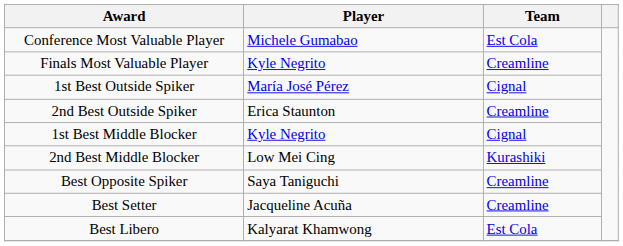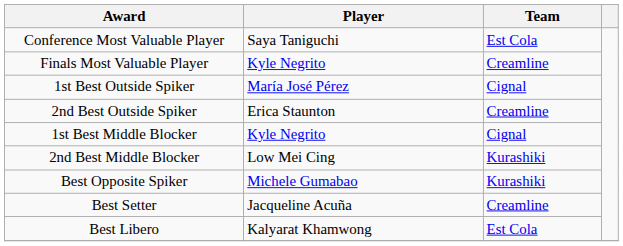Conference Most Valuable Player | Player: Michele Gumabao -> Saya Taniguchi
Best Opposite Spiker | Player: Saya Taniguchi -> Michele Gumabao
Best Opposite Spiker | Team: Creamline -> Kurashiki
